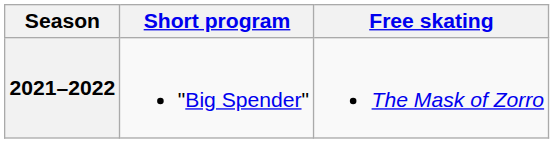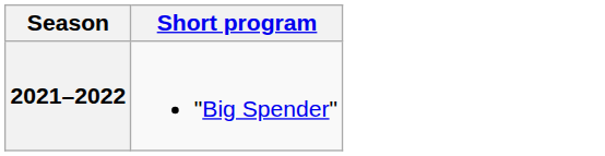- column: Free skating | The Mask of Zorro
